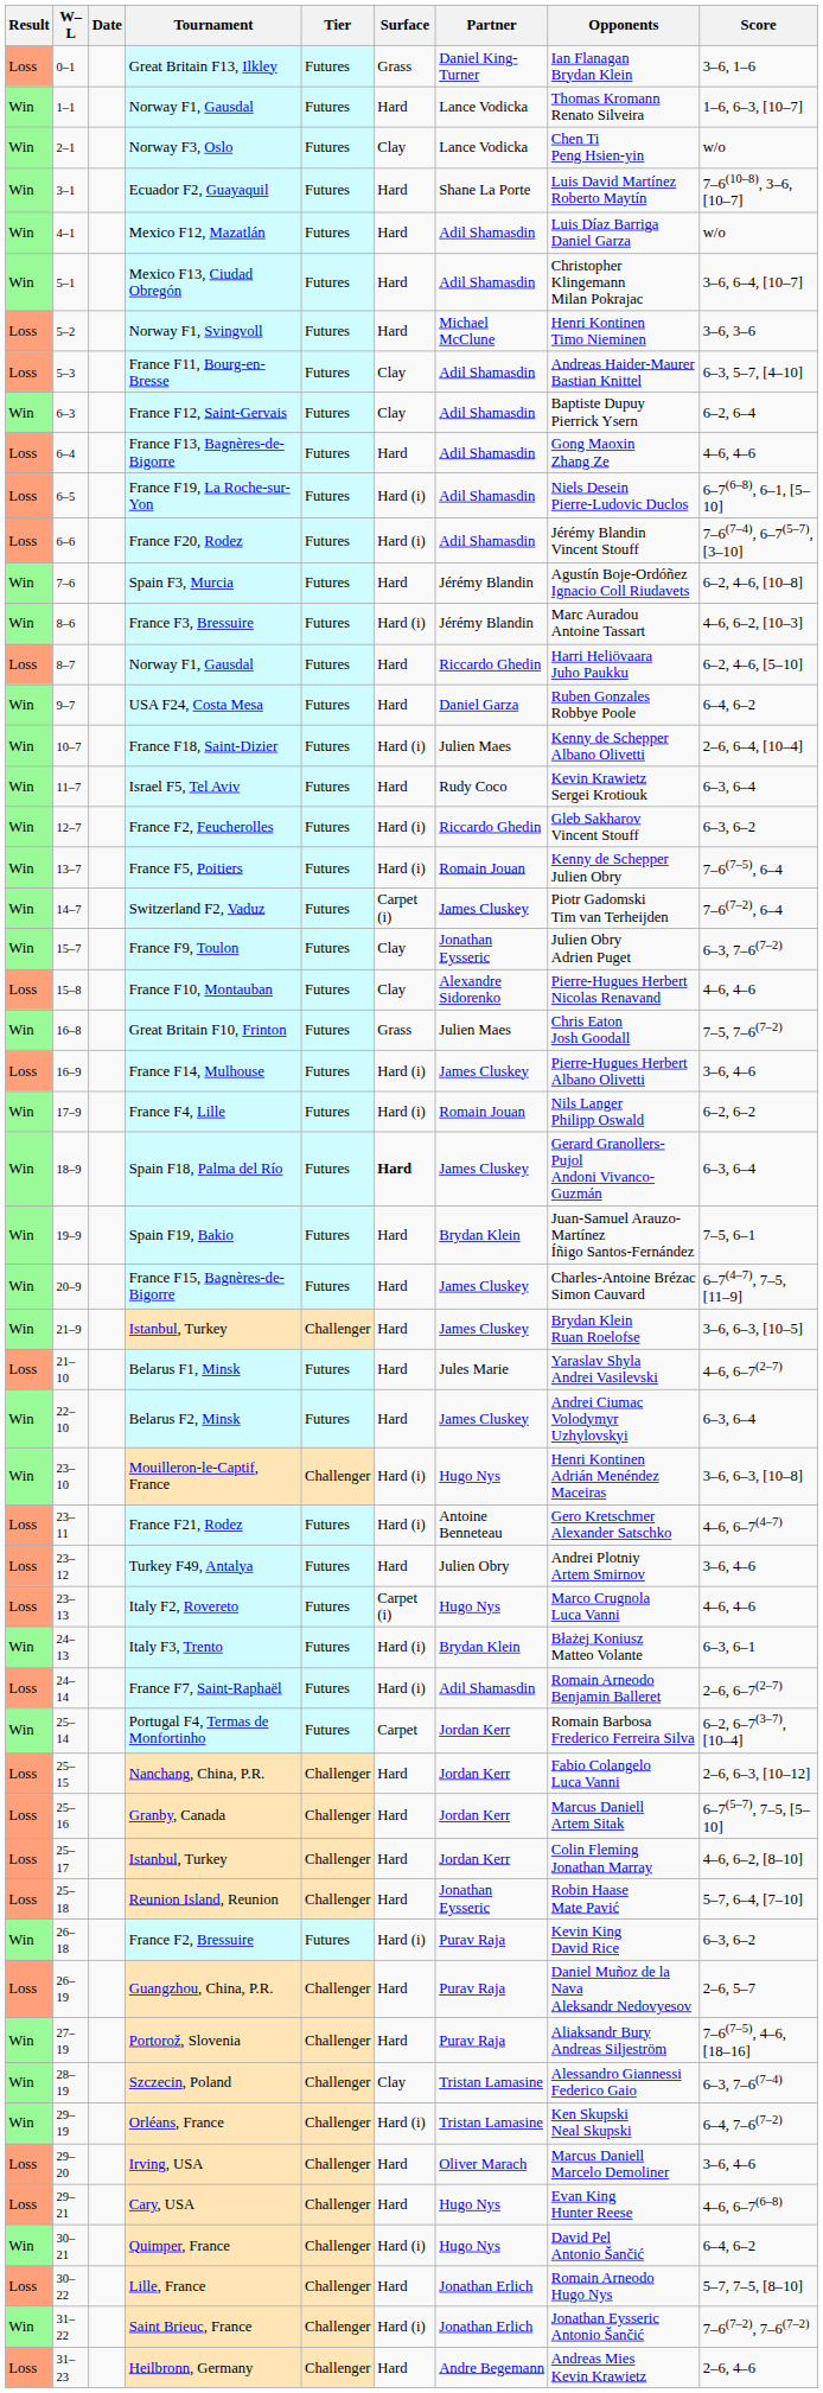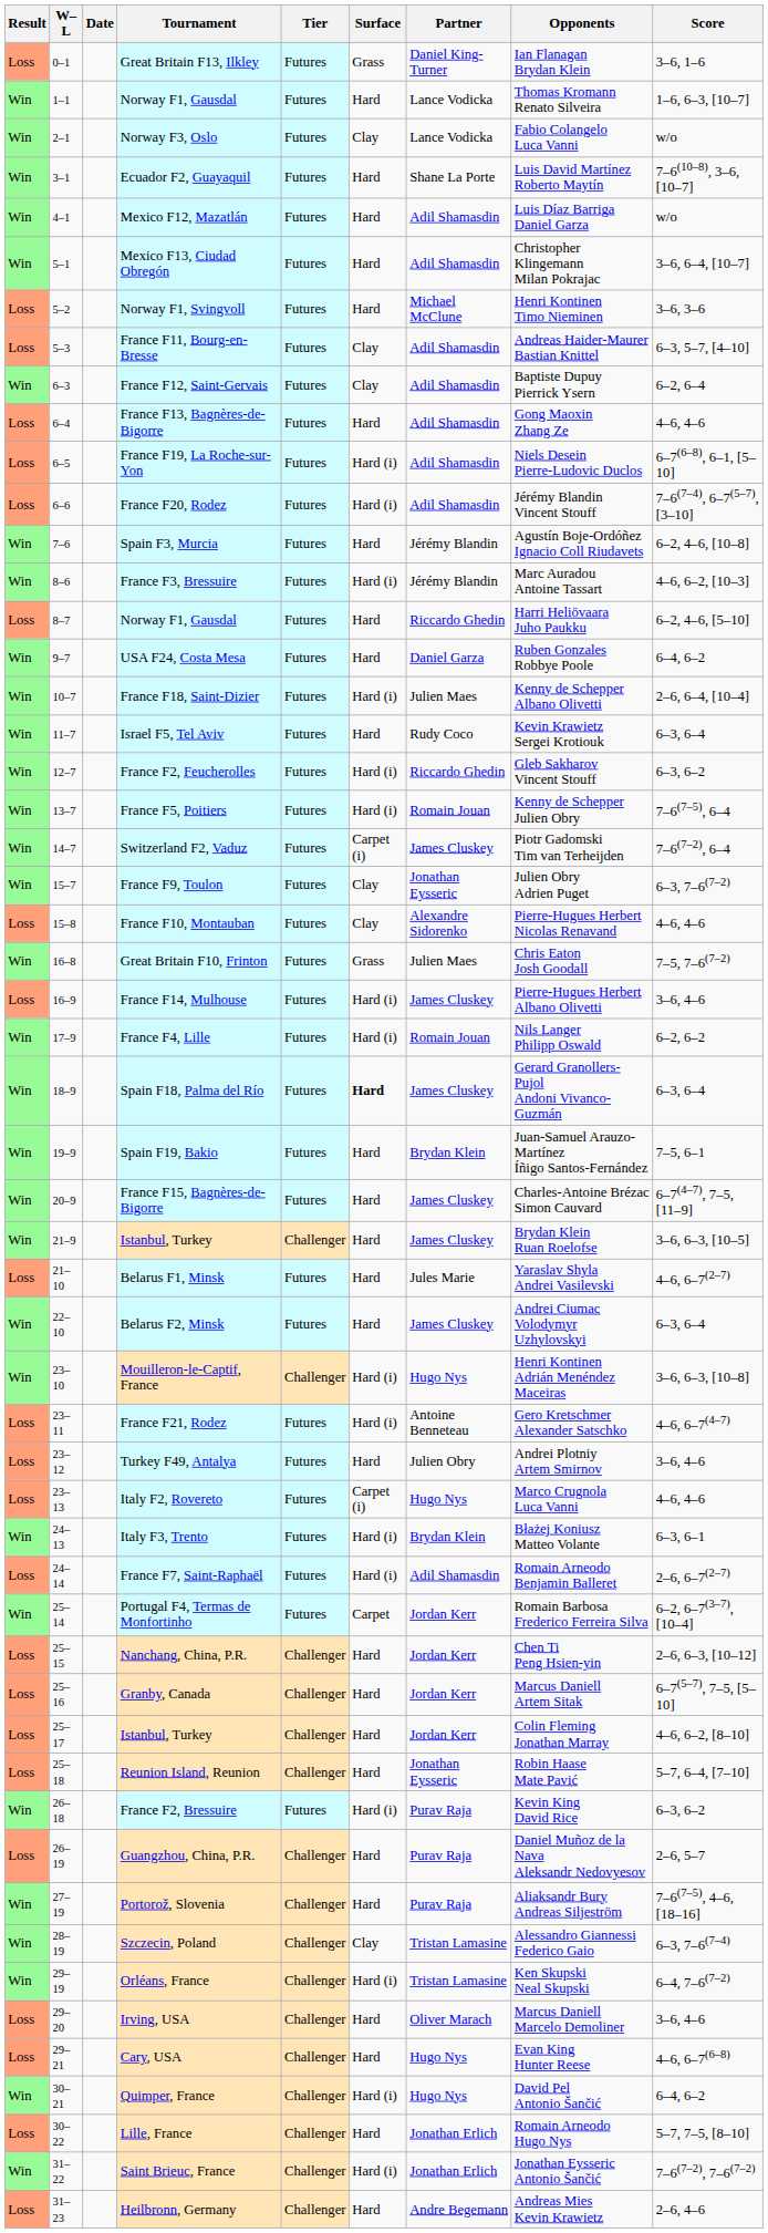Norway F3, Oslo | Opponents: Chen Ti Peng Hsien-yin -> Fabio Colangelo Luca Vanni
Nanchang, China, P.R. | Opponents: Fabio Colangelo Luca Vanni -> Chen Ti Peng Hsien-yin
